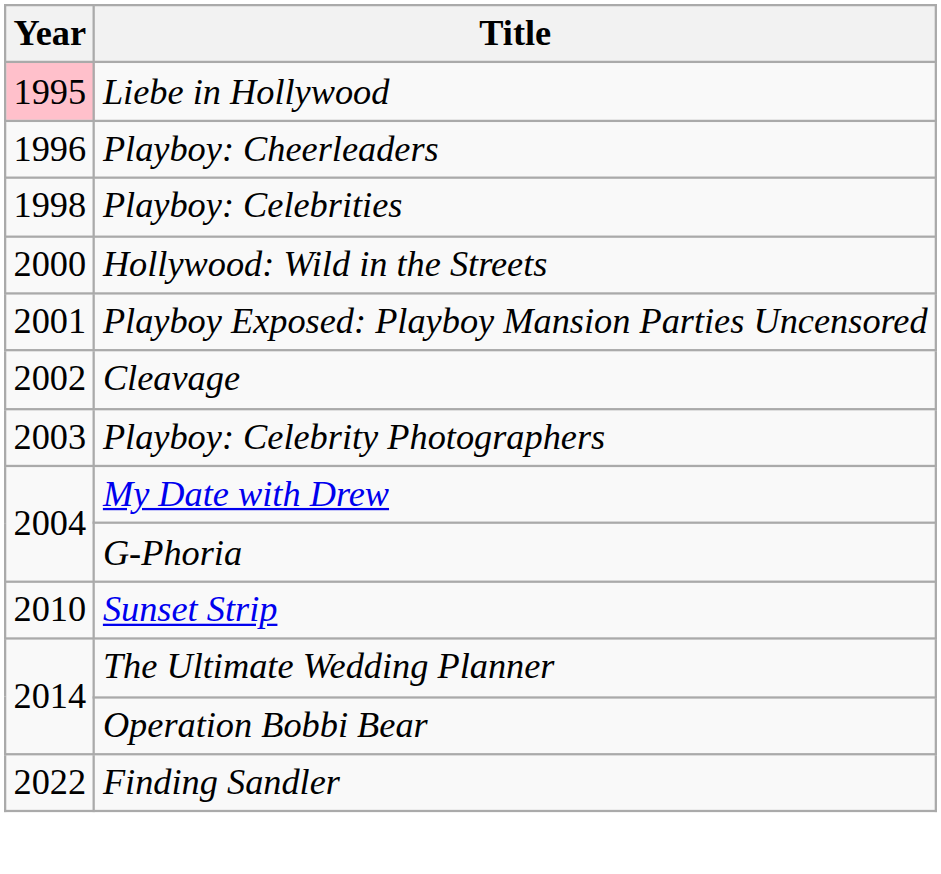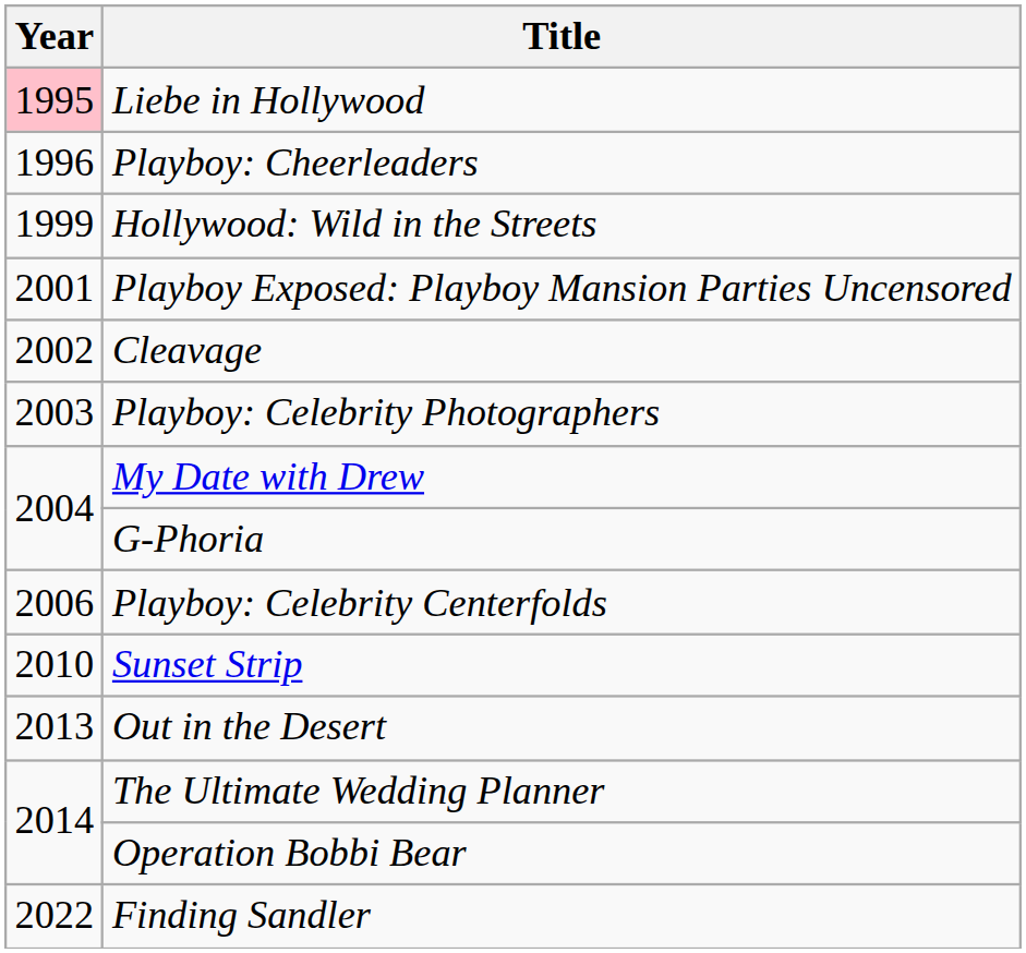- row: 1998 | Playboy: Celebrities
Hollywood: Wild in the Streets | Year: 2000 -> 1999
+ row: 2006 | Playboy: Celebrity Centerfolds
+ row: 2013 | Out in the Desert
